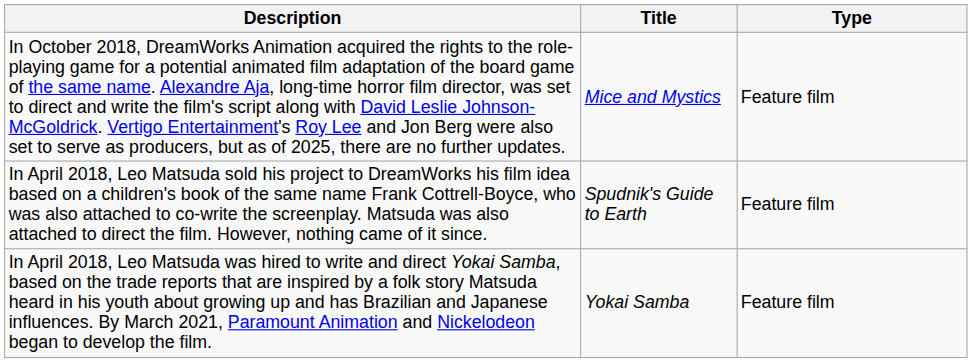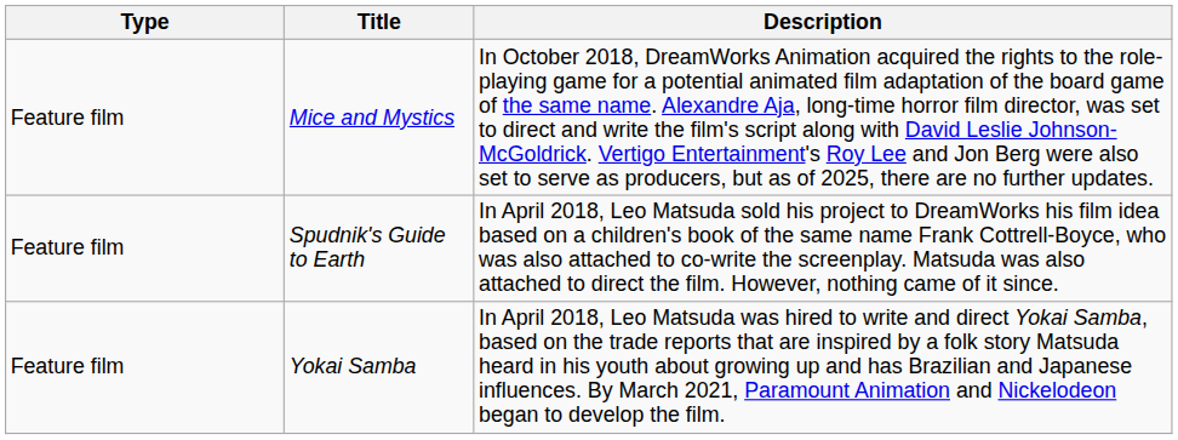columns swapped: Type <-> Description
